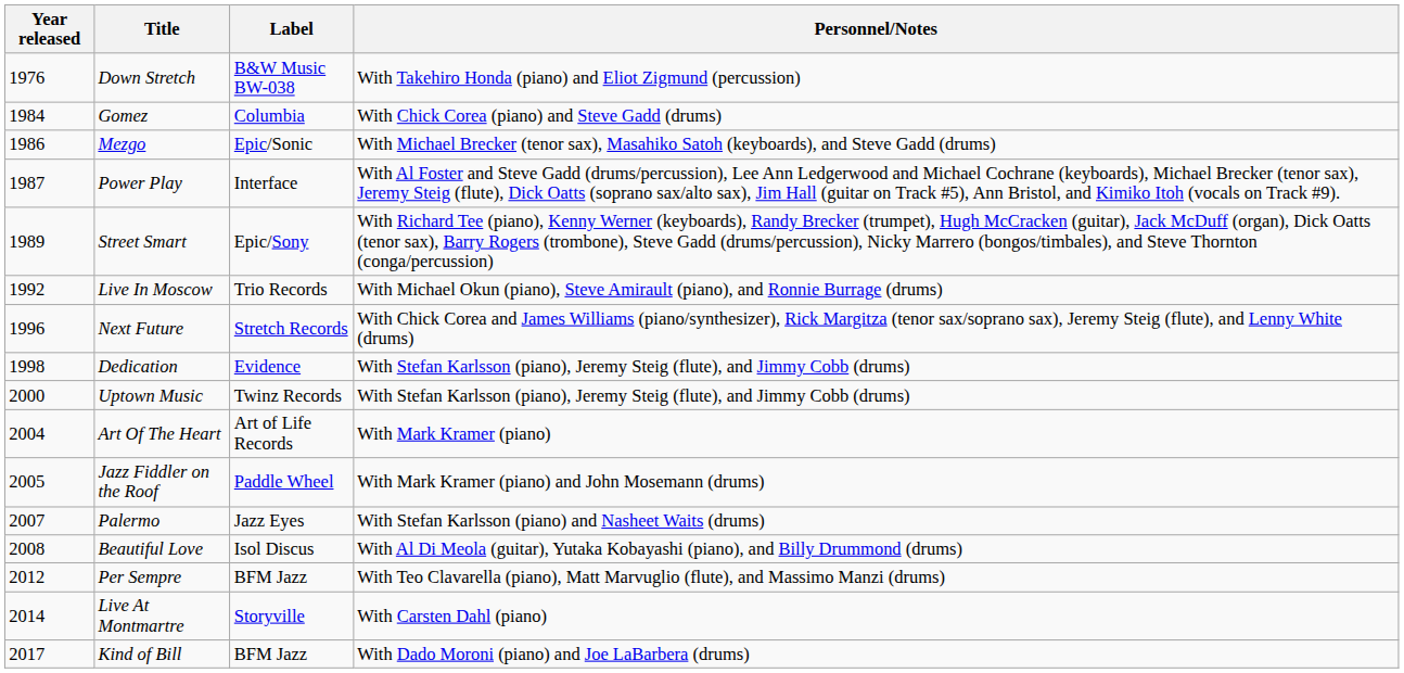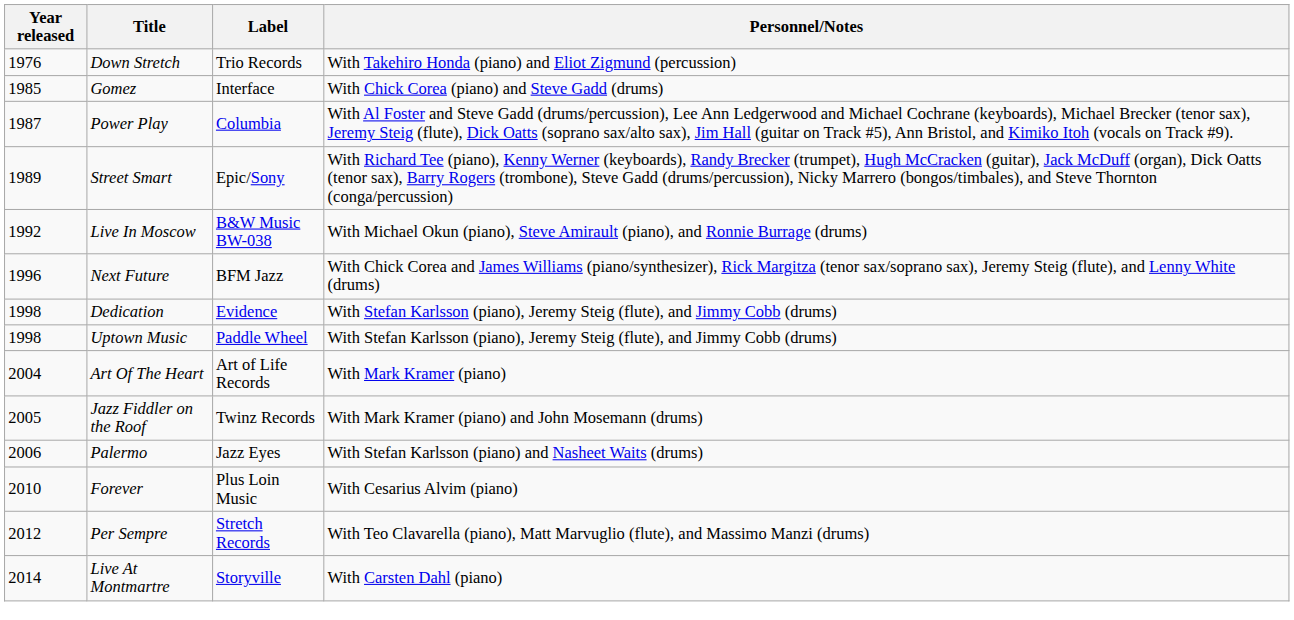Down Stretch | Label: B&W Music BW-038 -> Trio Records
Gomez | Year released: 1984 -> 1985
Gomez | Label: Columbia -> Interface
- row: 1986 | Mezgo | Epic/Sonic | With Michael Brecker (tenor sax), Masahiko Satoh (keyboards), and Steve Gadd (drums)
Power Play | Label: Interface -> Columbia
Live In Moscow | Label: Trio Records -> B&W Music BW-038
Next Future | Label: Stretch Records -> BFM Jazz
Uptown Music | Year released: 2000 -> 1998
Uptown Music | Label: Twinz Records -> Paddle Wheel
Jazz Fiddler on the Roof | Label: Paddle Wheel -> Twinz Records
Palermo | Year released: 2007 -> 2006
- row: 2008 | Beautiful Love | Isol Discus | With Al Di Meola (guitar), Yutaka Kobayashi (piano), and Billy Drummond (drums)
+ row: 2010 | Forever | Plus Loin Music | With Cesarius Alvim (piano)
Per Sempre | Label: BFM Jazz -> Stretch Records
- row: 2017 | Kind of Bill | BFM Jazz | With Dado Moroni (piano) and Joe LaBarbera (drums)
